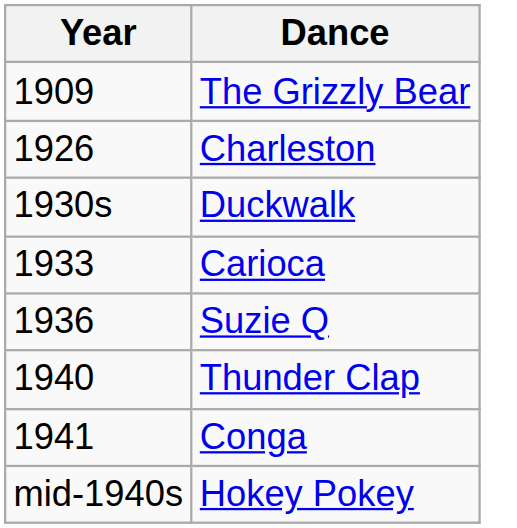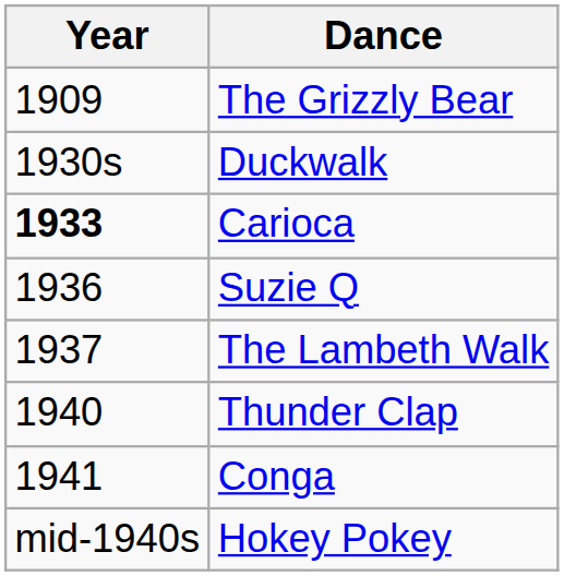- row: 1926 | Charleston
Carioca | Year: normal -> bold
+ row: 1937 | The Lambeth Walk
